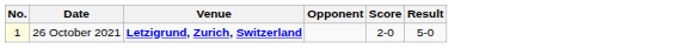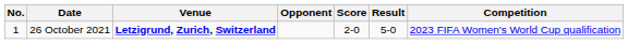+ column: Competition | 2023 FIFA Women's World Cup qualification
26 October 2021 | No.: lightyellow background -> no background
